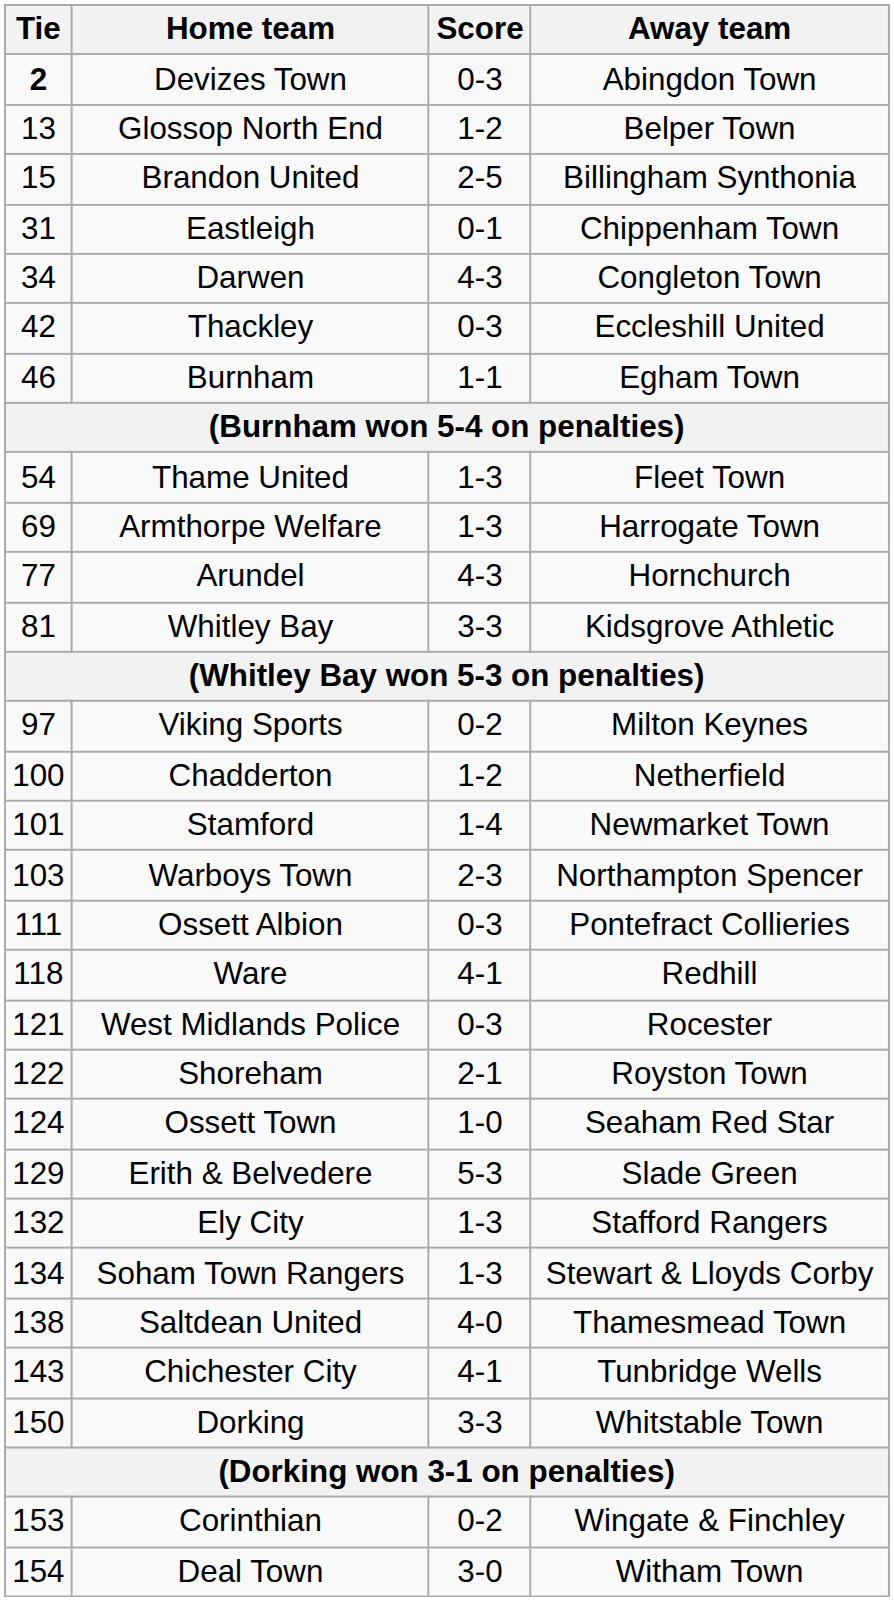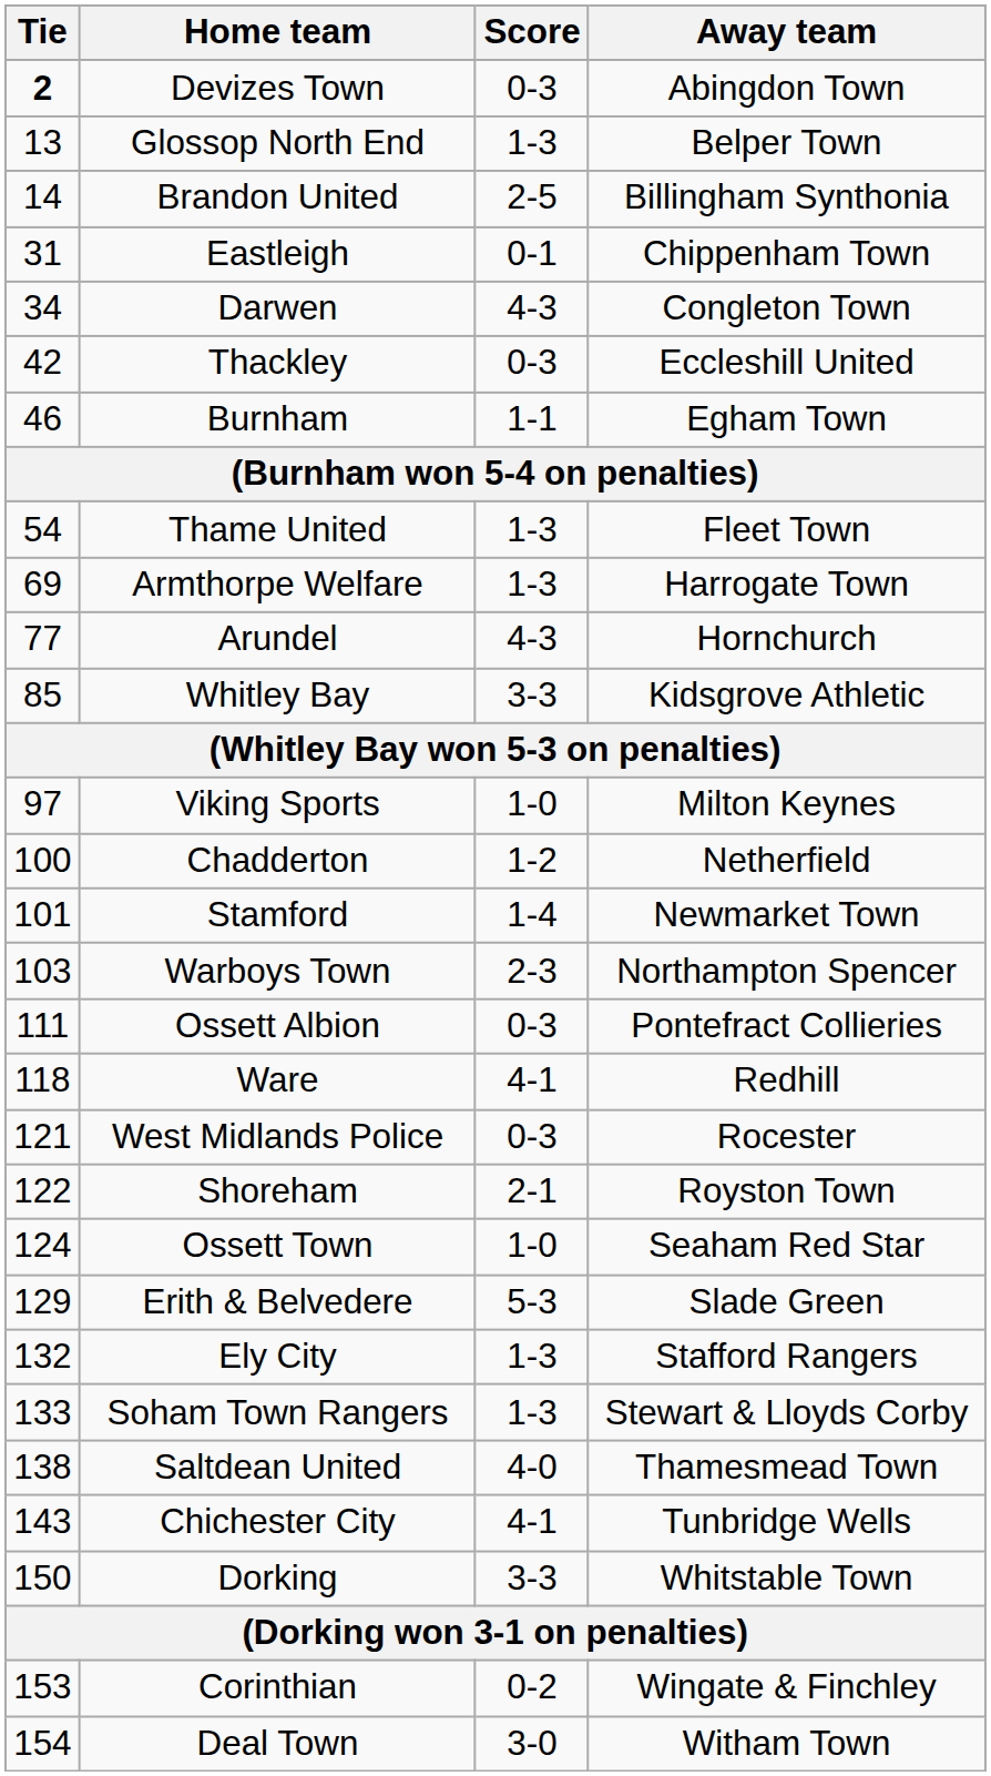Glossop North End | Score: 1-2 -> 1-3
Brandon United | Tie: 15 -> 14
Whitley Bay | Tie: 81 -> 85
Viking Sports | Score: 0-2 -> 1-0
Soham Town Rangers | Tie: 134 -> 133
